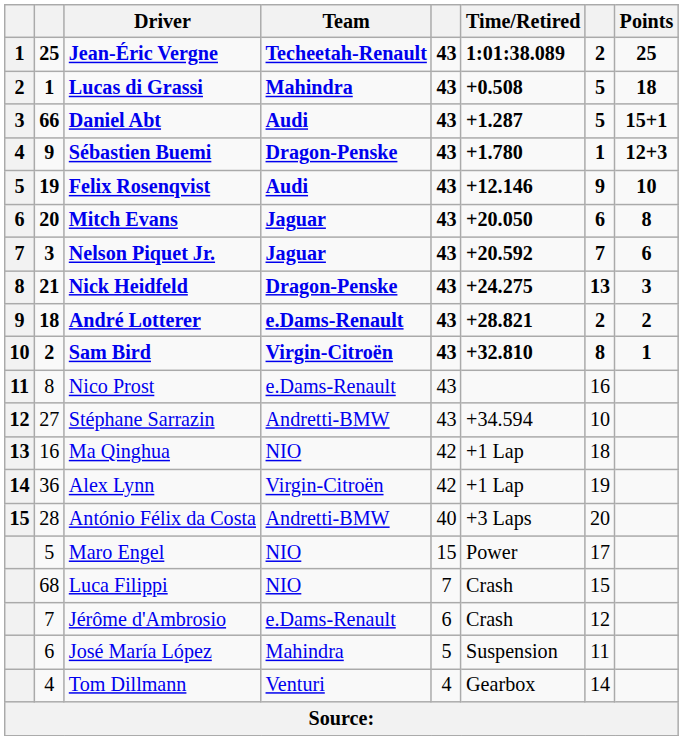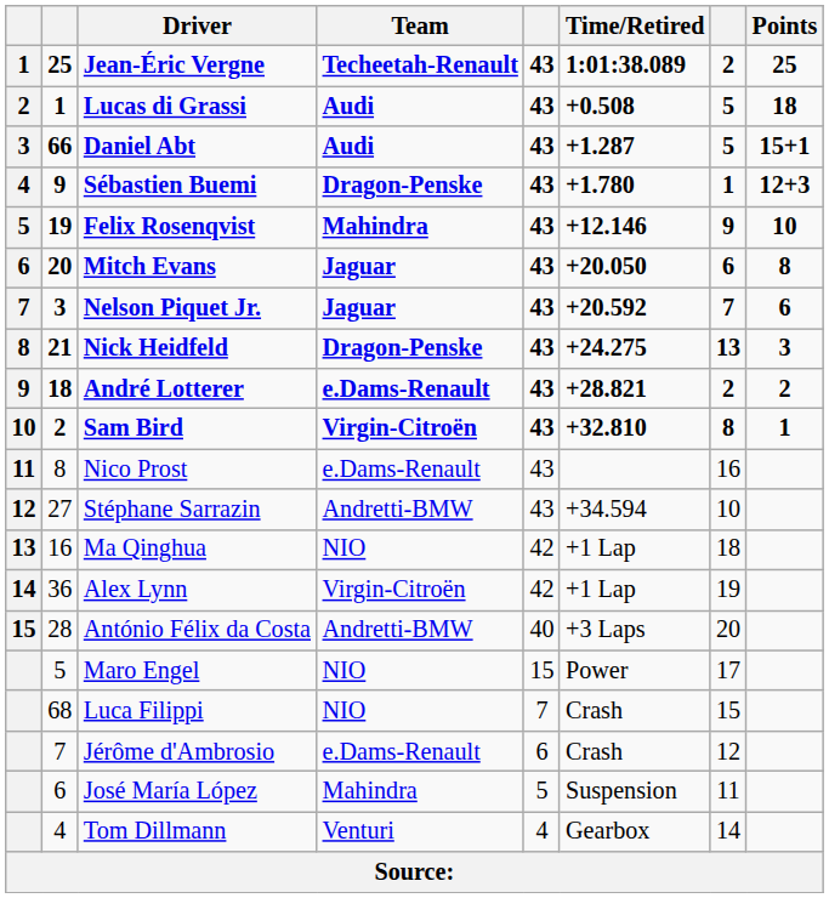Lucas di Grassi | Team: Mahindra -> Audi
Felix Rosenqvist | Team: Audi -> Mahindra
